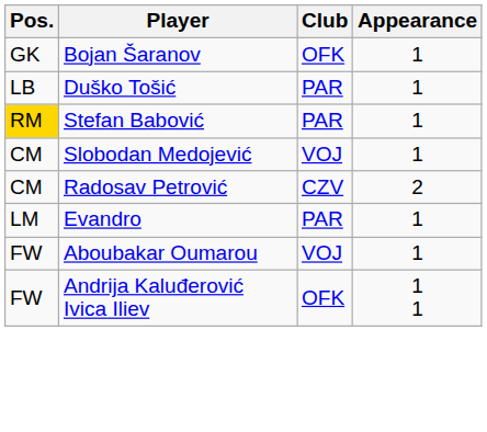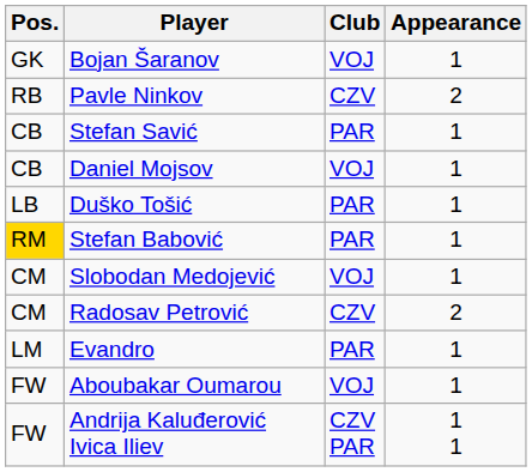Bojan Šaranov | Club: OFK -> VOJ
+ row: RB | Pavle Ninkov | CZV | 2
+ row: CB | Stefan Savić | PAR | 1
+ row: CB | Daniel Mojsov | VOJ | 1
Andrija Kaluđerović Ivica Iliev | Club: OFK -> CZV PAR
